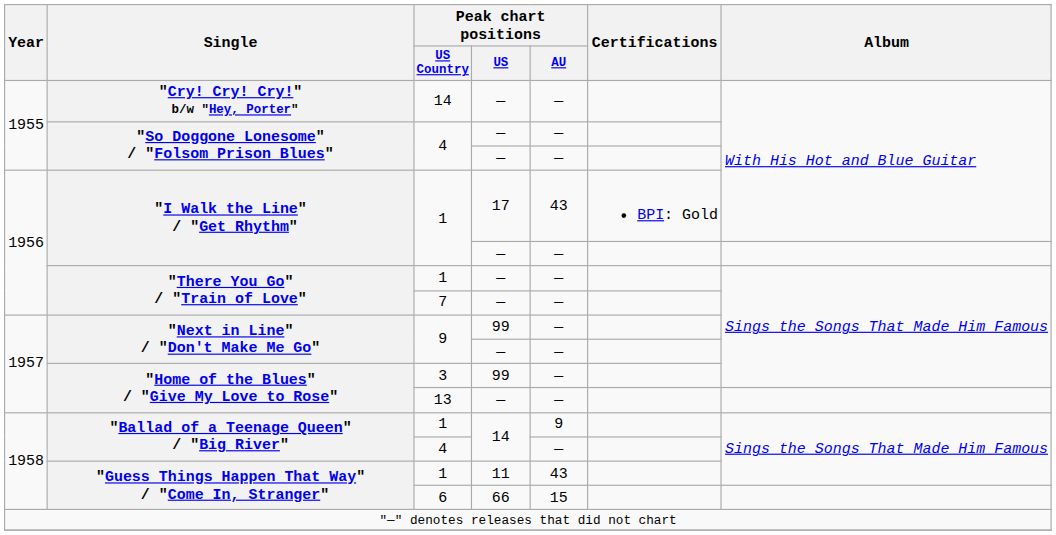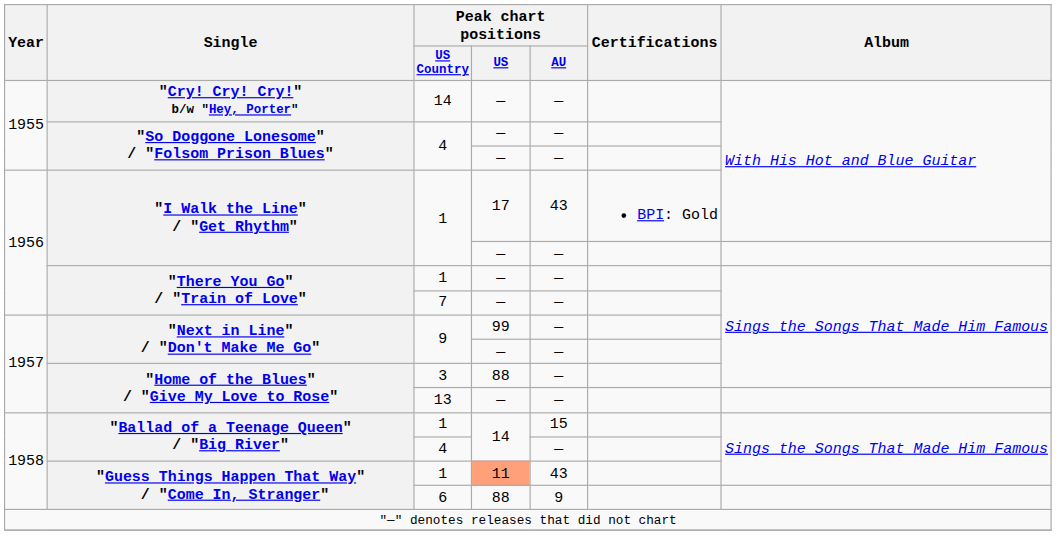"Home of the Blues" / "Give My Love to Rose" / 3 | Peak chart positions / US: 99 -> 88
"Ballad of a Teenage Queen" / "Big River" / 1 | Peak chart positions / AU: 9 -> 15
"Guess Things Happen That Way" / "Come In, Stranger" / 1 | Peak chart positions / US: no background -> lightsalmon background
"Guess Things Happen That Way" / "Come In, Stranger" / 6 | Peak chart positions / US: 66 -> 88
"Guess Things Happen That Way" / "Come In, Stranger" / 6 | Peak chart positions / AU: 15 -> 9
